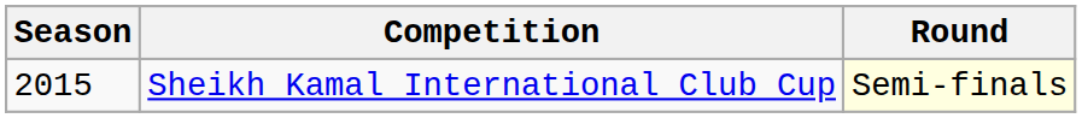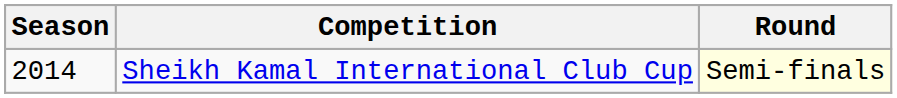Sheikh Kamal International Club Cup | Season: 2015 -> 2014
